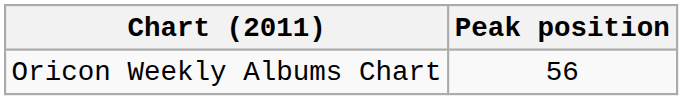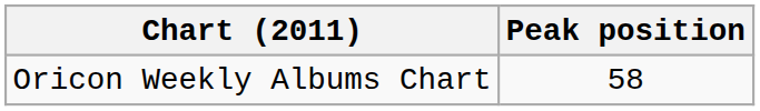Oricon Weekly Albums Chart | Peak position: 56 -> 58
